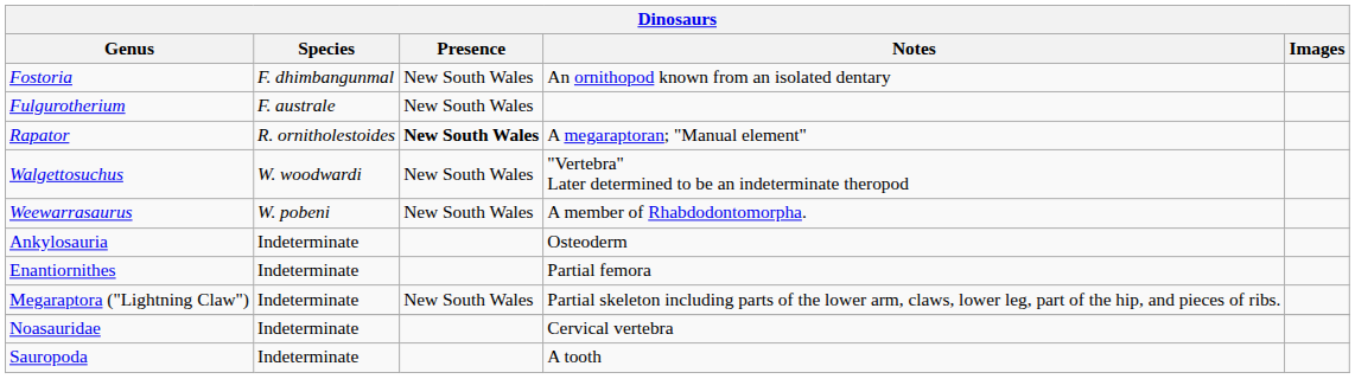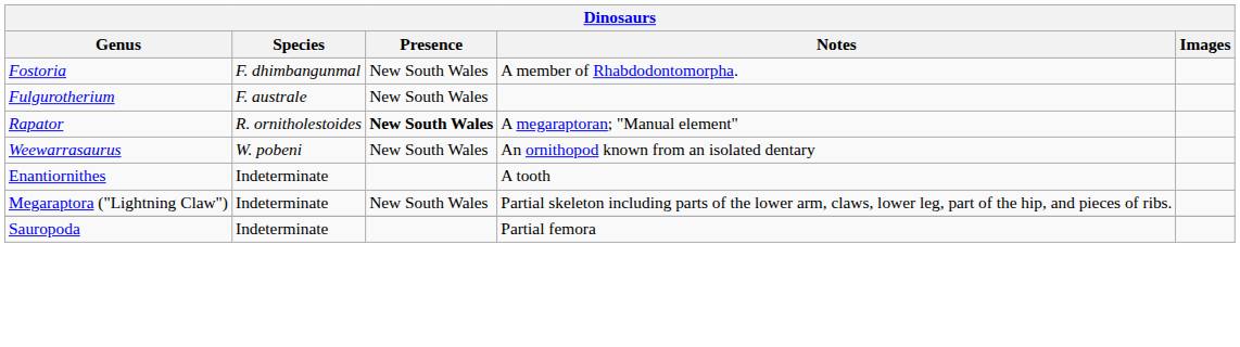Fostoria | Notes: An ornithopod known from an isolated dentary -> A member of Rhabdodontomorpha.
- row: Walgettosuchus | W. woodwardi | New South Wales | "Vertebra" Later determined to be an indeterminate theropod
Weewarrasaurus | Notes: A member of Rhabdodontomorpha. -> An ornithopod known from an isolated dentary
- row: Ankylosauria | Indeterminate | Osteoderm
Enantiornithes | Notes: Partial femora -> A tooth
- row: Noasauridae | Indeterminate | Cervical vertebra
Sauropoda | Notes: A tooth -> Partial femora
